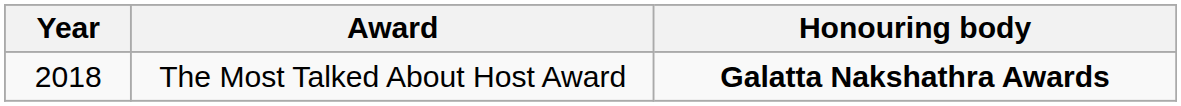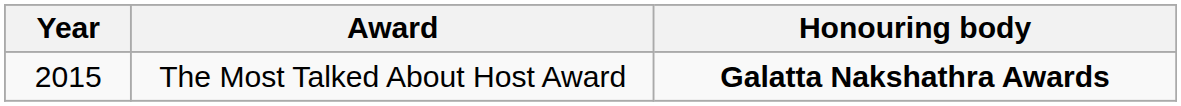The Most Talked About Host Award | Year: 2018 -> 2015
